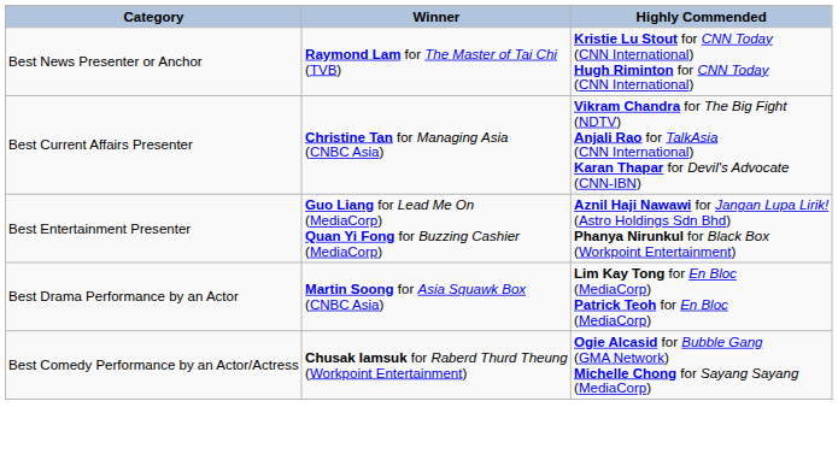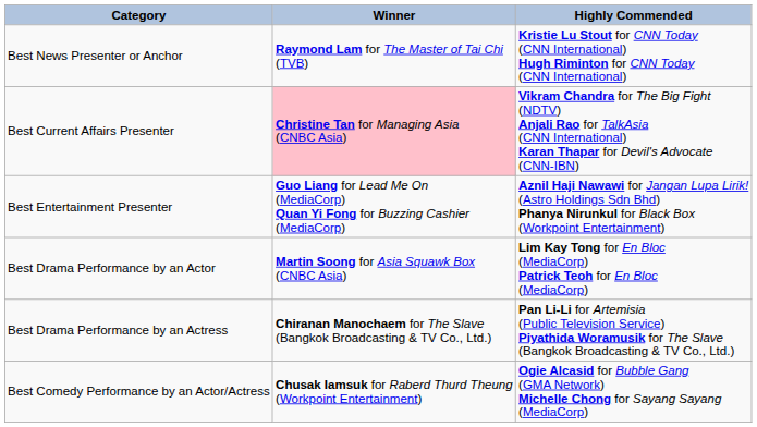Best Current Affairs Presenter | Winner: no background -> pink background
+ row: Best Drama Performance by an Actress | Chiranan Manochaem for The Slave (Bangkok Broadcasting & TV Co., Ltd.) | Pan Li-Li for Artemisia (Public Television Service) Piyathida Woramusik for The Slave (Bangkok Broadcasting & TV Co., Ltd.)
